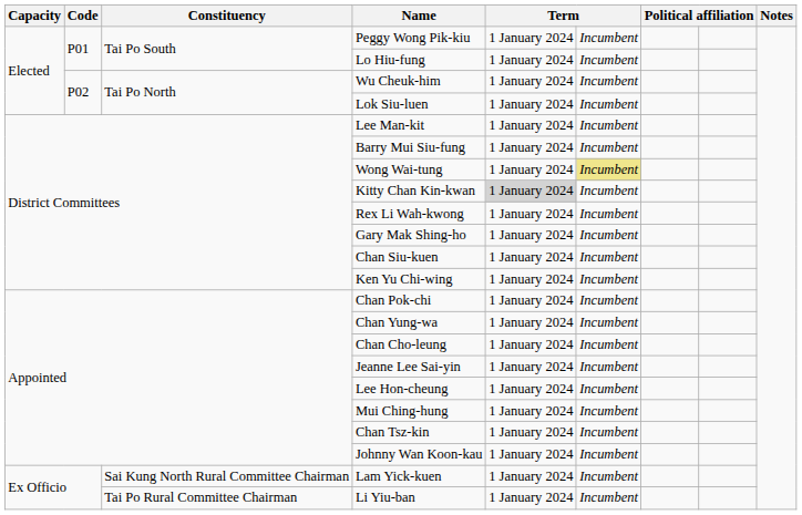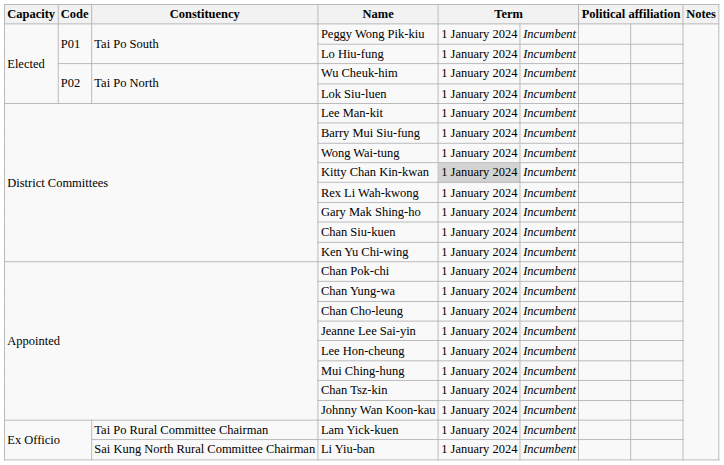Wong Wai-tung | column 6: khaki background -> no background
Lam Yick-kuen | Constituency: Sai Kung North Rural Committee Chairman -> Tai Po Rural Committee Chairman
Li Yiu-ban | Constituency: Tai Po Rural Committee Chairman -> Sai Kung North Rural Committee Chairman
